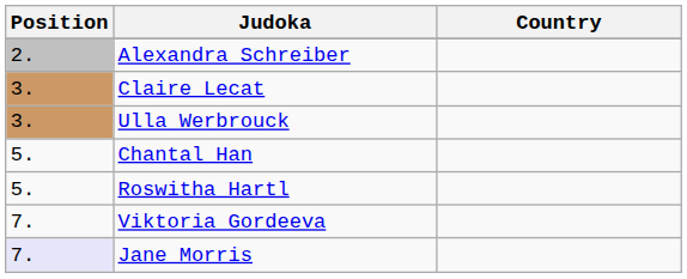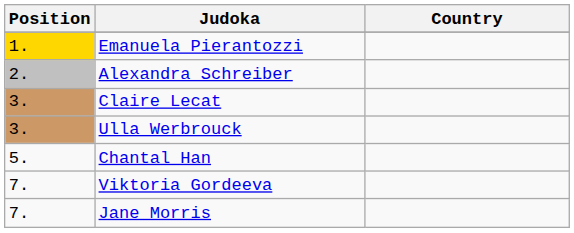+ row: 1. | Emanuela Pierantozzi
- row: 5. | Roswitha Hartl
Jane Morris | Position: lavender background -> no background
